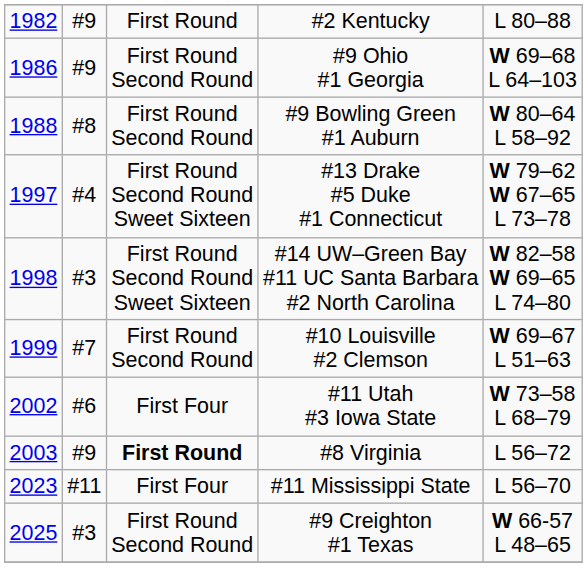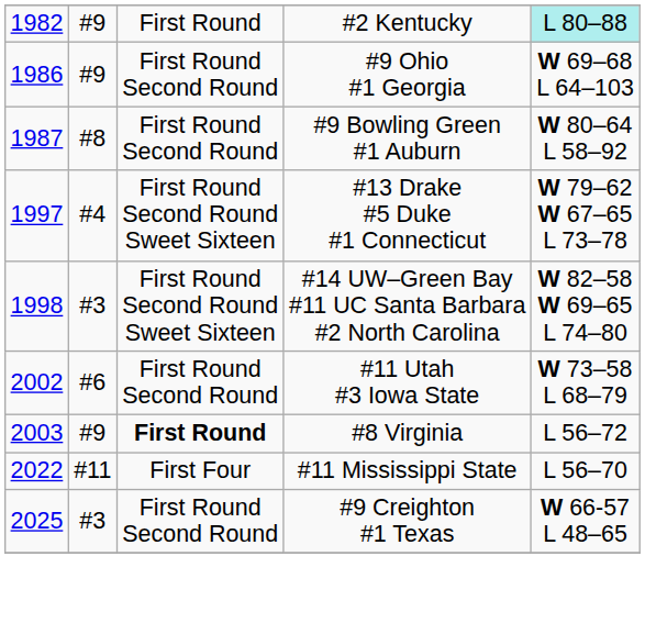#2 Kentucky | column 5: no background -> paleturquoise background
#9 Bowling Green #1 Auburn | column 1: 1988 -> 1987
- row: 1999 | #7 | First Round Second Round | #10 Louisville #2 Clemson | W 69–67 L 51–63
#11 Utah #3 Iowa State | column 3: First Four -> First Round Second Round
#11 Mississippi State | column 1: 2023 -> 2022
